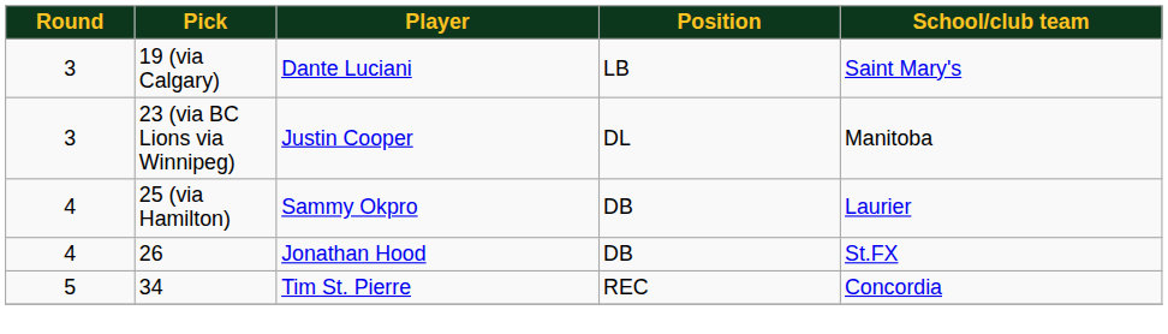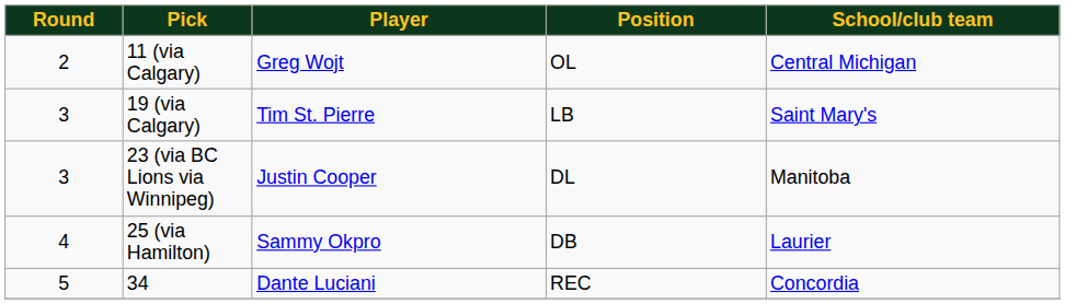+ row: 2 | 11 (via Calgary) | Greg Wojt | OL | Central Michigan
19 (via Calgary) | Player: Dante Luciani -> Tim St. Pierre
- row: 4 | 26 | Jonathan Hood | DB | St.FX
34 | Player: Tim St. Pierre -> Dante Luciani
